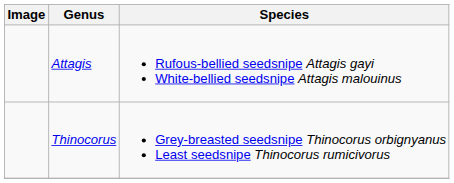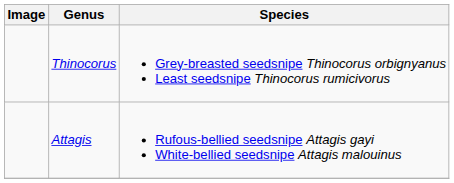rows swapped: Attagis <-> Thinocorus
